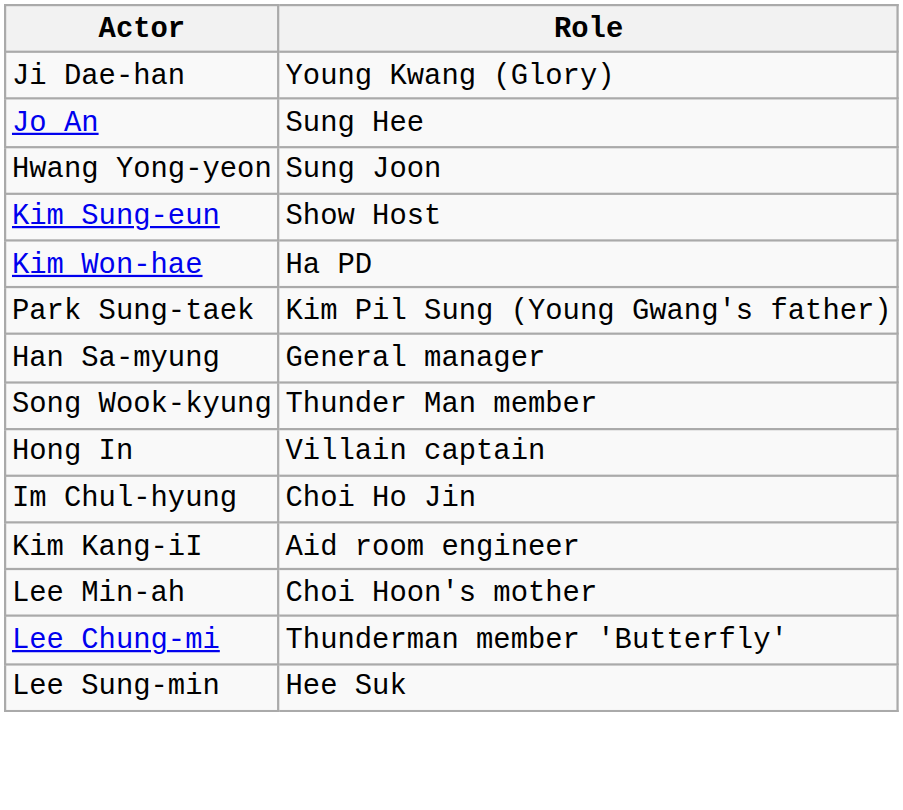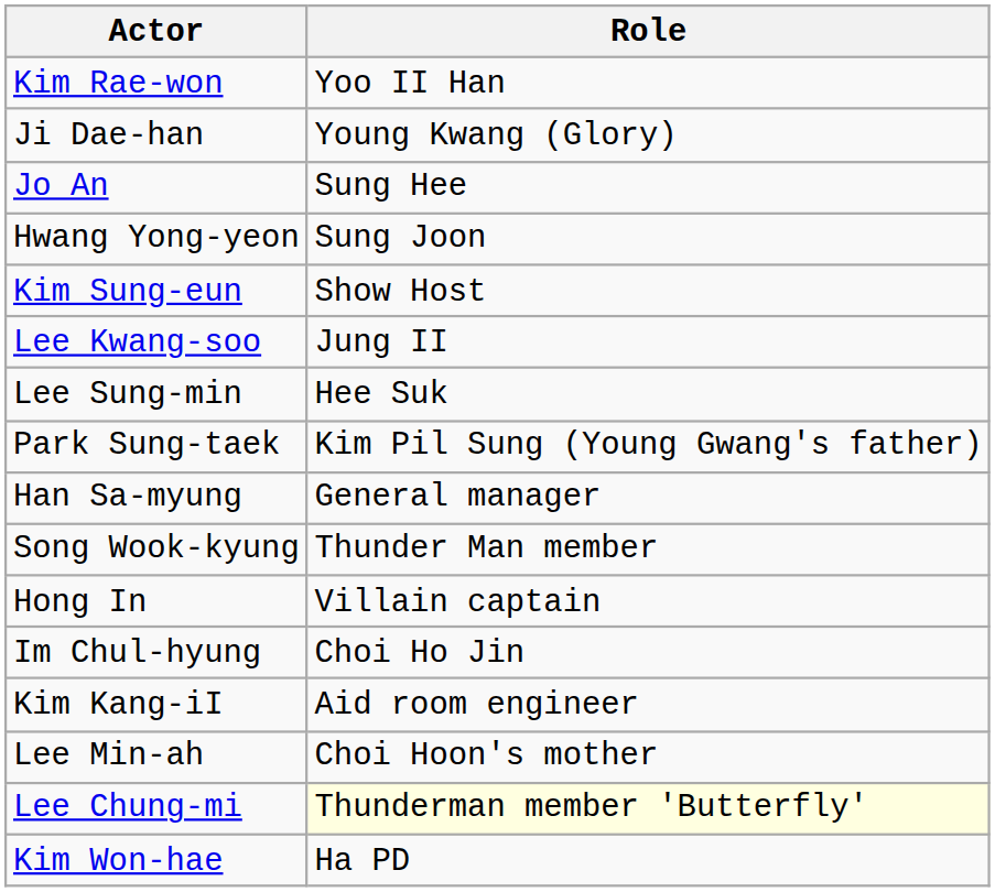+ row: Kim Rae-won | Yoo II Han
+ row: Lee Kwang-soo | Jung II
rows swapped: Lee Sung-min <-> Kim Won-hae
Lee Chung-mi | Role: no background -> lightyellow background
